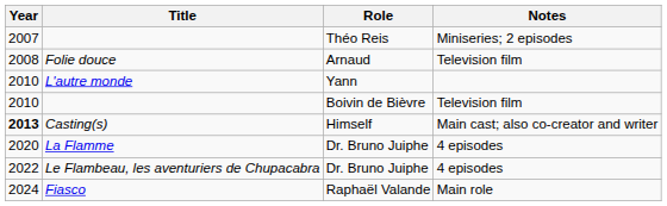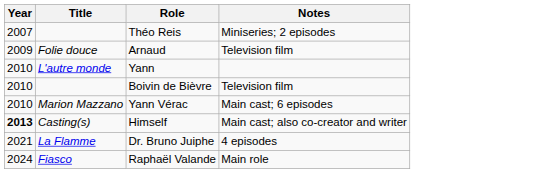Folie douce | Year: 2008 -> 2009
+ row: 2010 | Marion Mazzano | Yann Vérac | Main cast; 6 episodes
La Flamme | Year: 2020 -> 2021
- row: 2022 | Le Flambeau, les aventuriers de Chupacabra | Dr. Bruno Juiphe | 4 episodes
